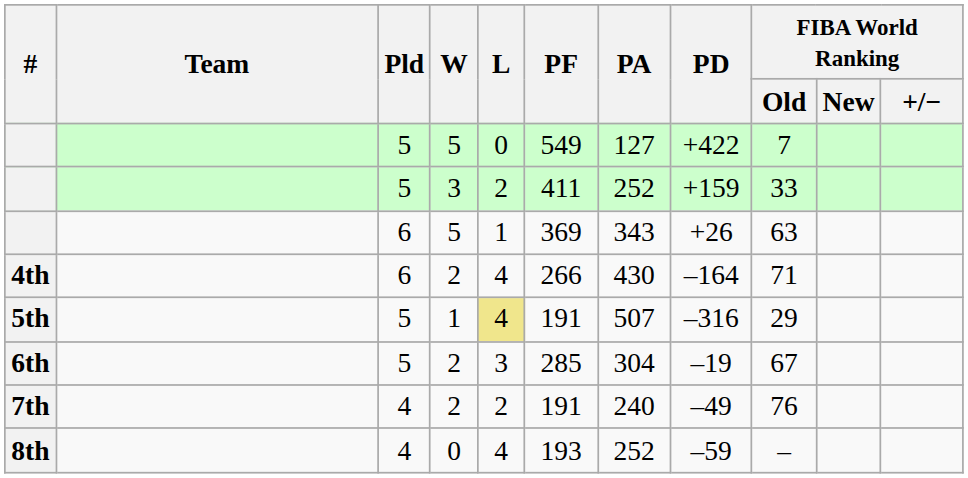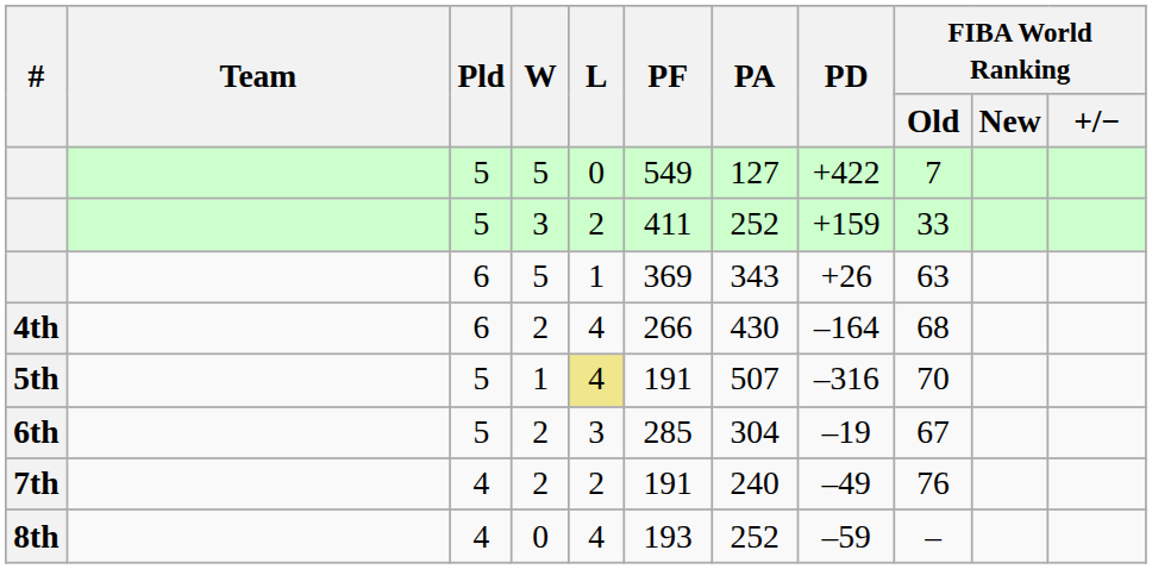4th | FIBA World Ranking / Old: 71 -> 68
5th | FIBA World Ranking / Old: 29 -> 70
